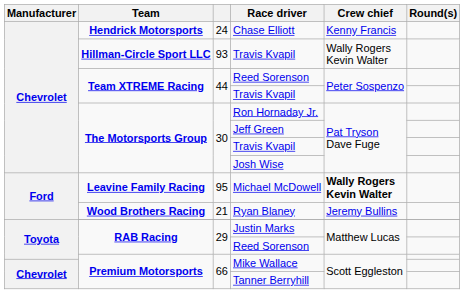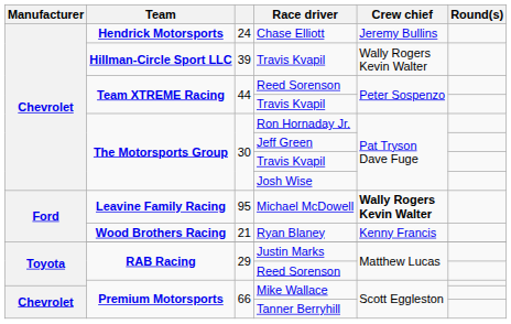Chase Elliott | Crew chief: Kenny Francis -> Jeremy Bullins
Hillman-Circle Sport LLC / Travis Kvapil | column 3: 93 -> 39
Ryan Blaney | Crew chief: Jeremy Bullins -> Kenny Francis
